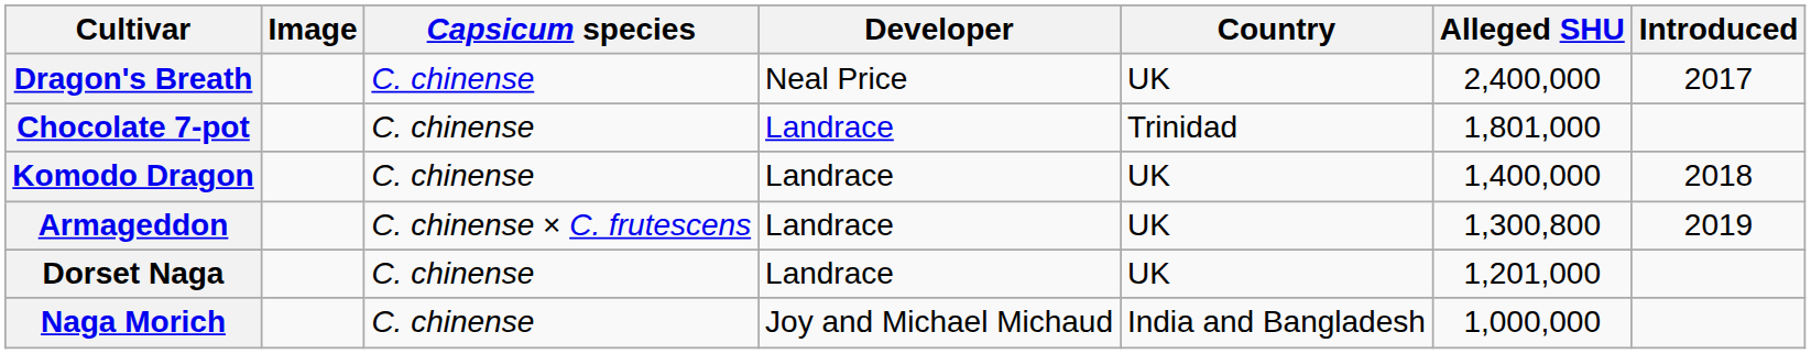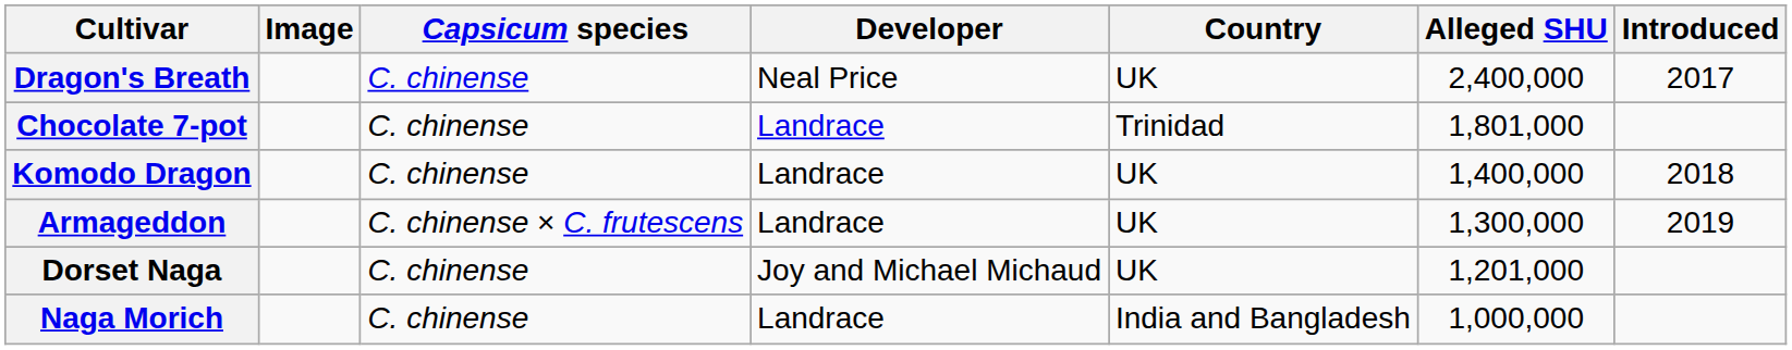Armageddon | Alleged SHU: 1,300,800 -> 1,300,000
Dorset Naga | Developer: Landrace -> Joy and Michael Michaud
Naga Morich | Developer: Joy and Michael Michaud -> Landrace
